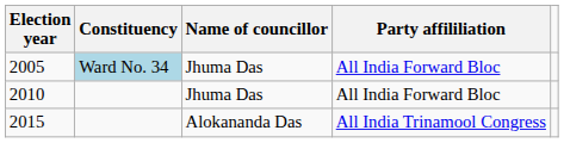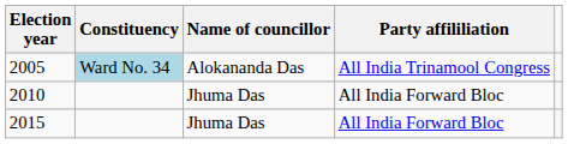2005 | Name of councillor: Jhuma Das -> Alokananda Das
2005 | Party affililiation: All India Forward Bloc -> All India Trinamool Congress
2015 | Name of councillor: Alokananda Das -> Jhuma Das
2015 | Party affililiation: All India Trinamool Congress -> All India Forward Bloc
